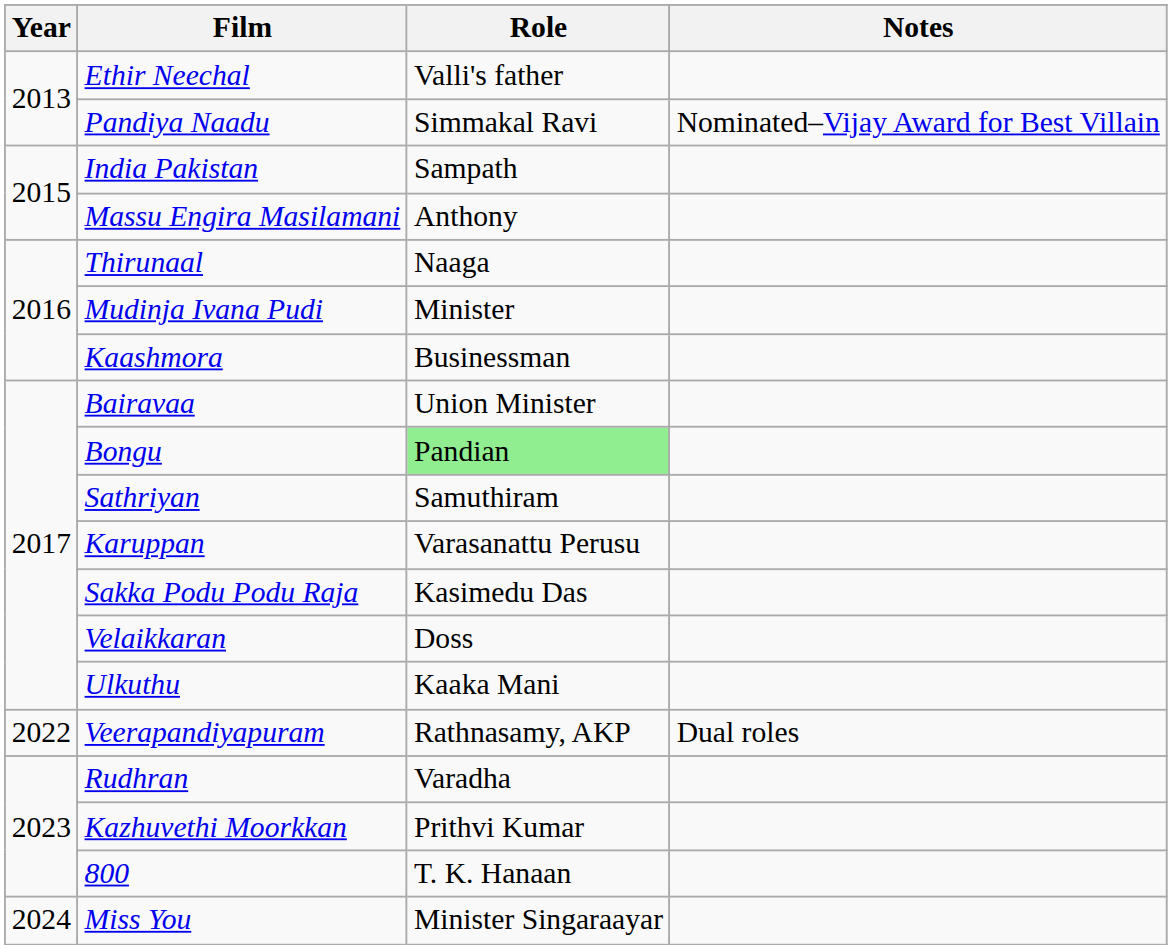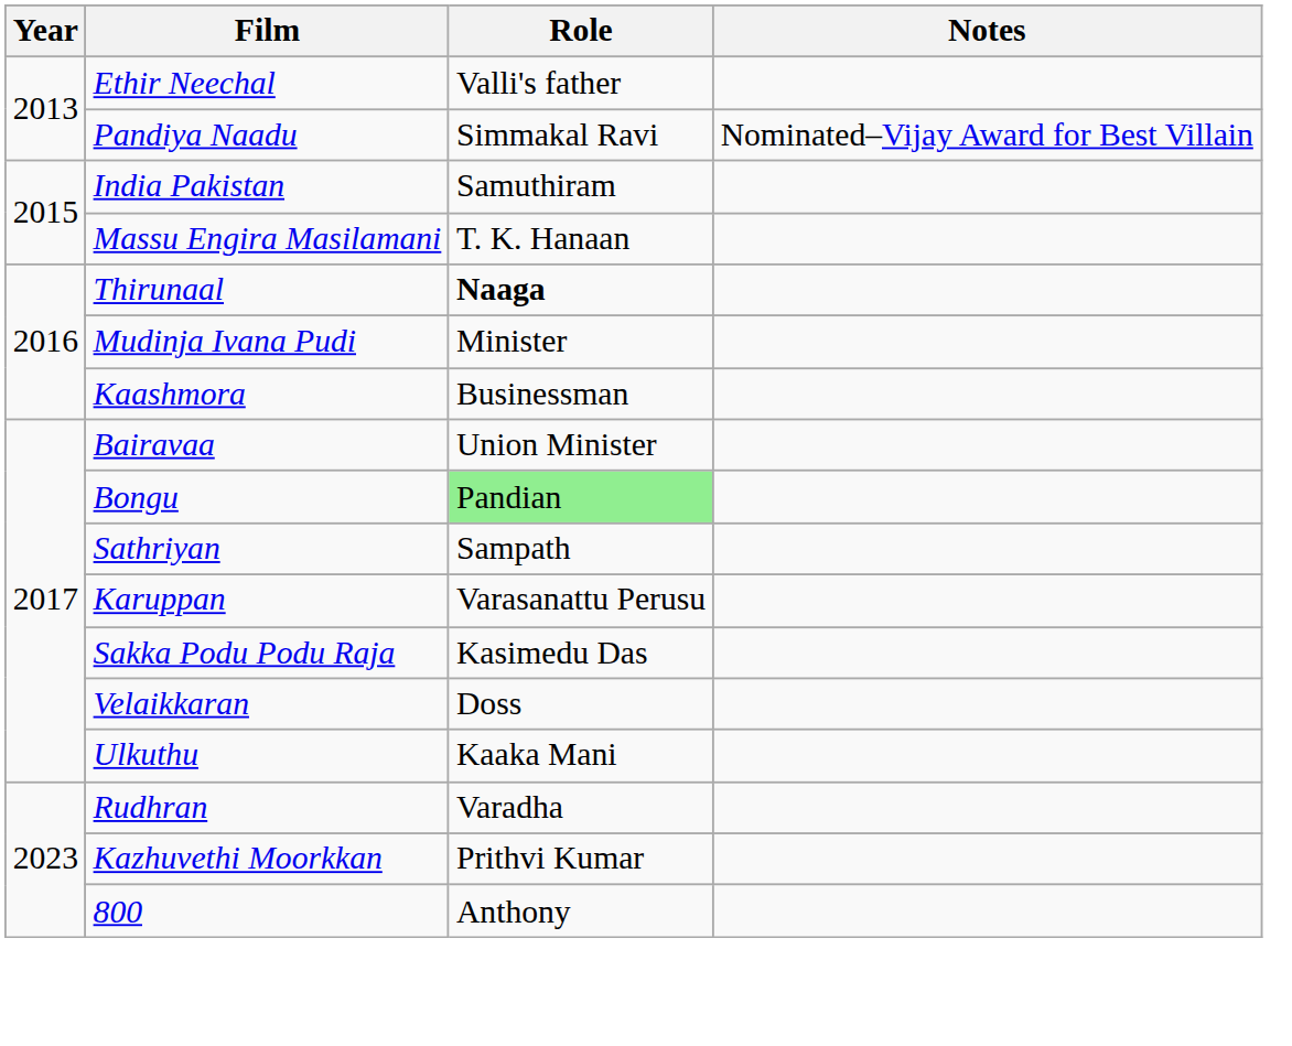India Pakistan | Role: Sampath -> Samuthiram
Massu Engira Masilamani | Role: Anthony -> T. K. Hanaan
Thirunaal | Role: normal -> bold
Sathriyan | Role: Samuthiram -> Sampath
- row: 2022 | Veerapandiyapuram | Rathnasamy, AKP | Dual roles
800 | Role: T. K. Hanaan -> Anthony
- row: 2024 | Miss You | Minister Singaraayar
